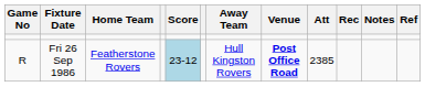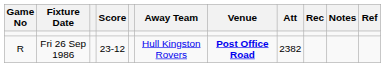- column: Home Team | Featherstone Rovers
Fri 26 Sep 1986 | Score: lightblue background -> no background
Fri 26 Sep 1986 | Att: 2385 -> 2382
